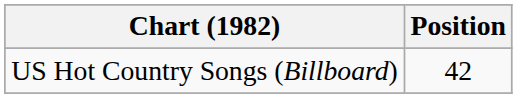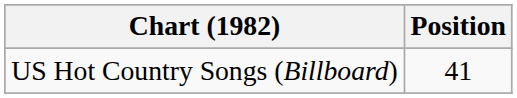US Hot Country Songs (Billboard) | Position: 42 -> 41
